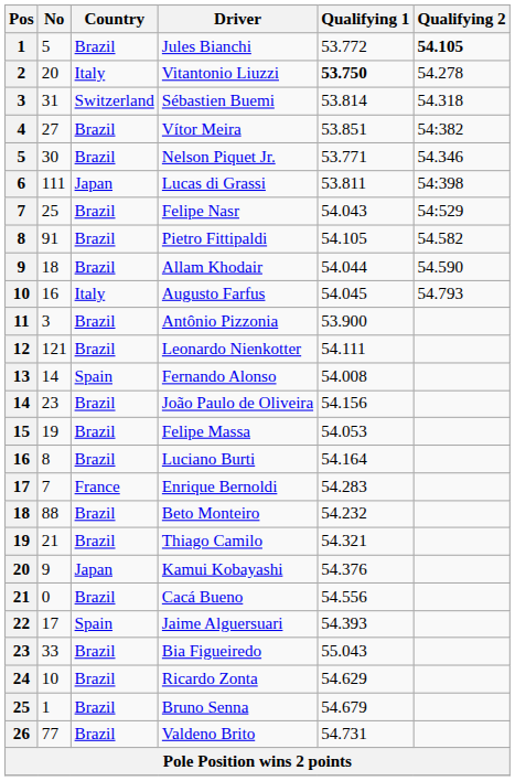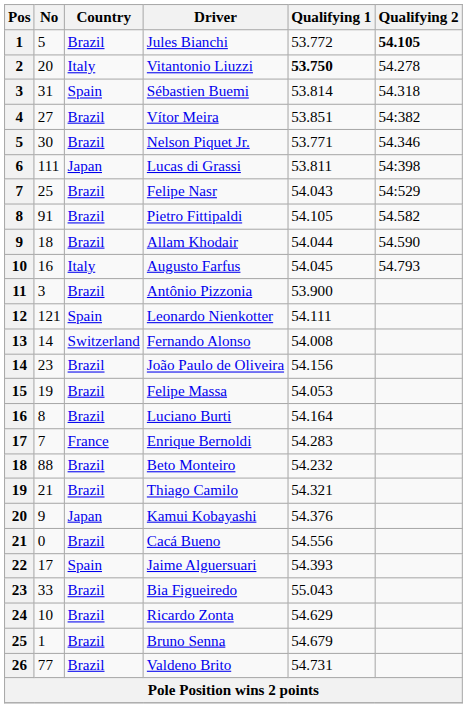Sébastien Buemi | Country: Switzerland -> Spain
Leonardo Nienkotter | Country: Brazil -> Spain
Fernando Alonso | Country: Spain -> Switzerland
